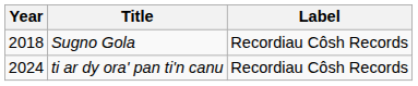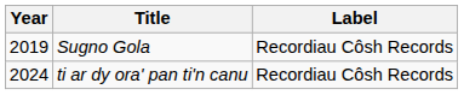Sugno Gola | Year: 2018 -> 2019
